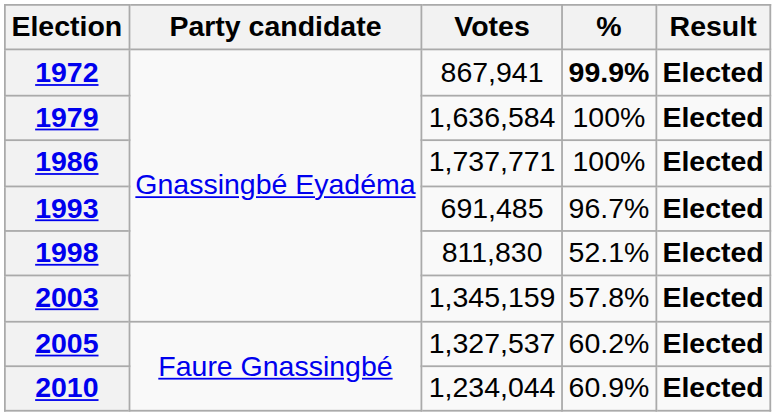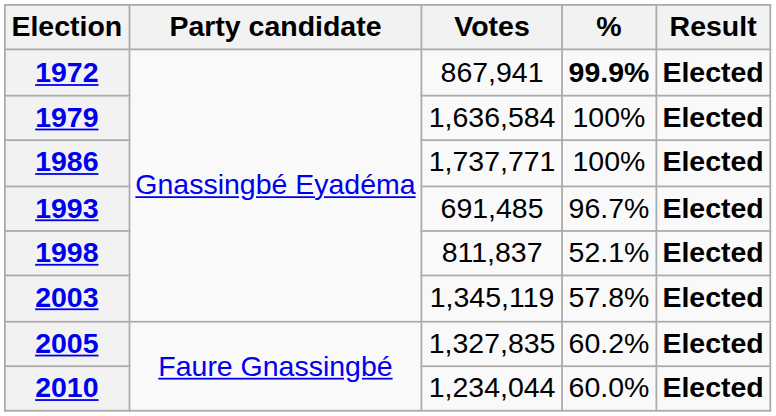1998 | Votes: 811,830 -> 811,837
2003 | Votes: 1,345,159 -> 1,345,119
2005 | Votes: 1,327,537 -> 1,327,835
2010 | %: 60.9% -> 60.0%
